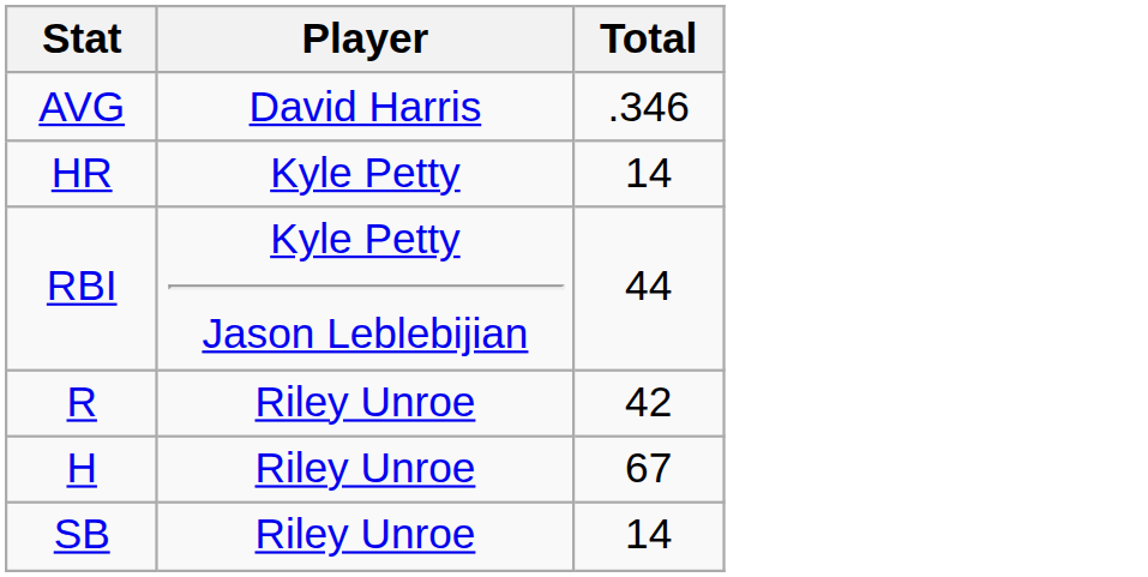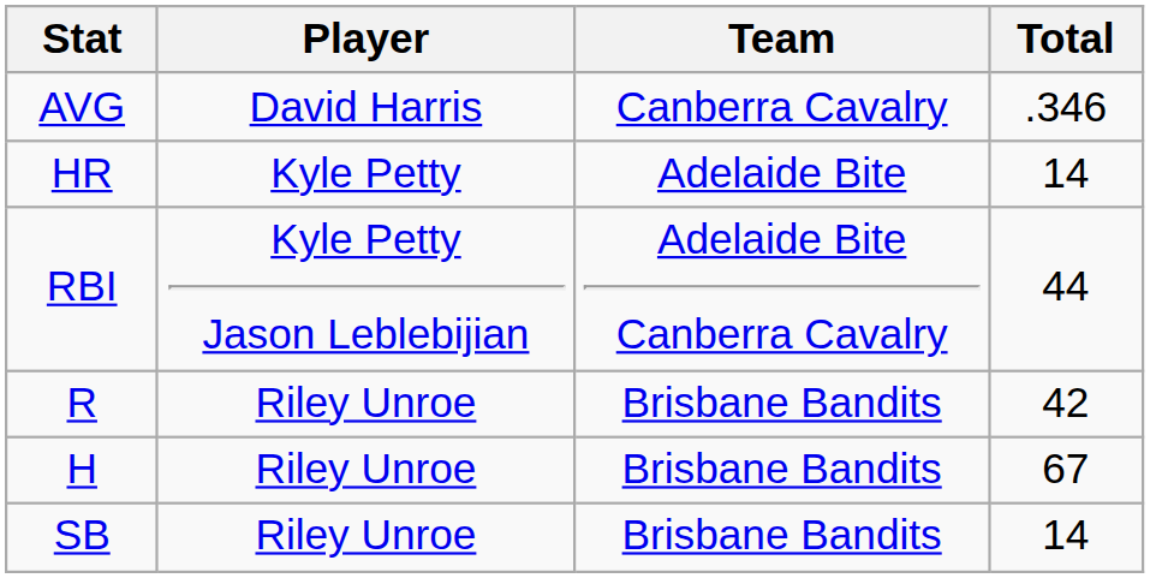+ column: Team | Canberra Cavalry | Adelaide Bite | Adelaide Bite Canberra Cavalry | Brisbane Bandits | Brisbane Bandits | Brisbane Bandits
